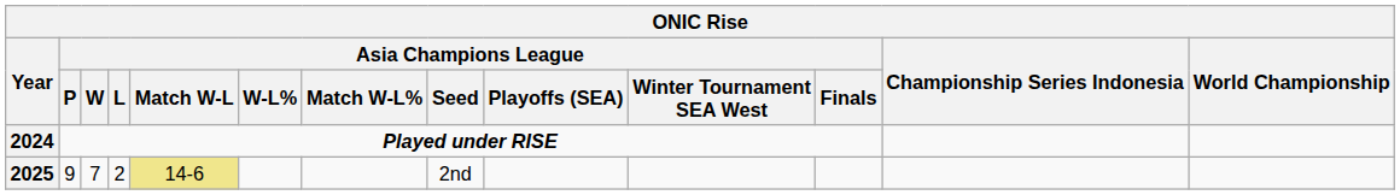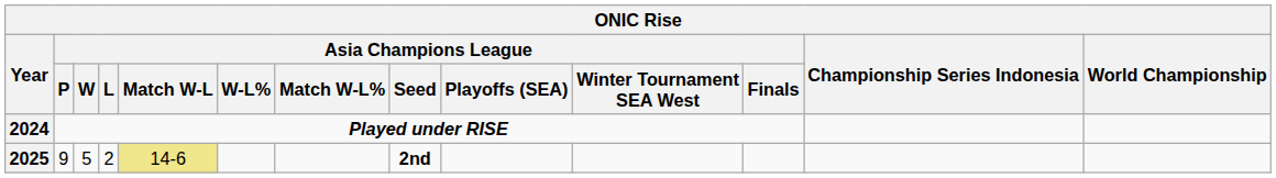2025 | Asia Champions League / W: 7 -> 5
2025 | Asia Champions League / Seed: normal -> bold
